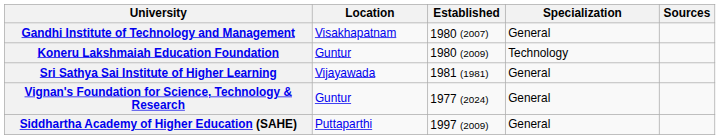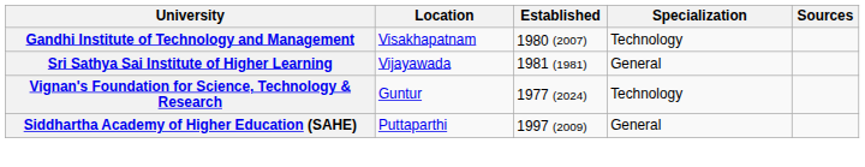Gandhi Institute of Technology and Management | Specialization: General -> Technology
- row: Koneru Lakshmaiah Education Foundation | Guntur | 1980 (2009) | Technology
Vignan's Foundation for Science, Technology & Research | Specialization: General -> Technology
